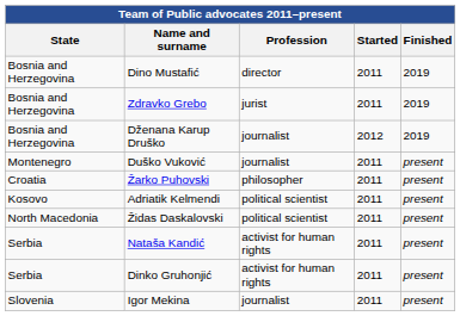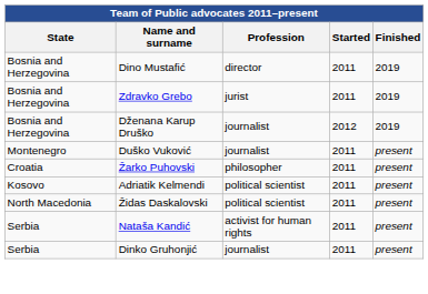Dinko Gruhonjić | Profession: activist for human rights -> journalist
- row: Slovenia | Igor Mekina | journalist | 2011 | present
